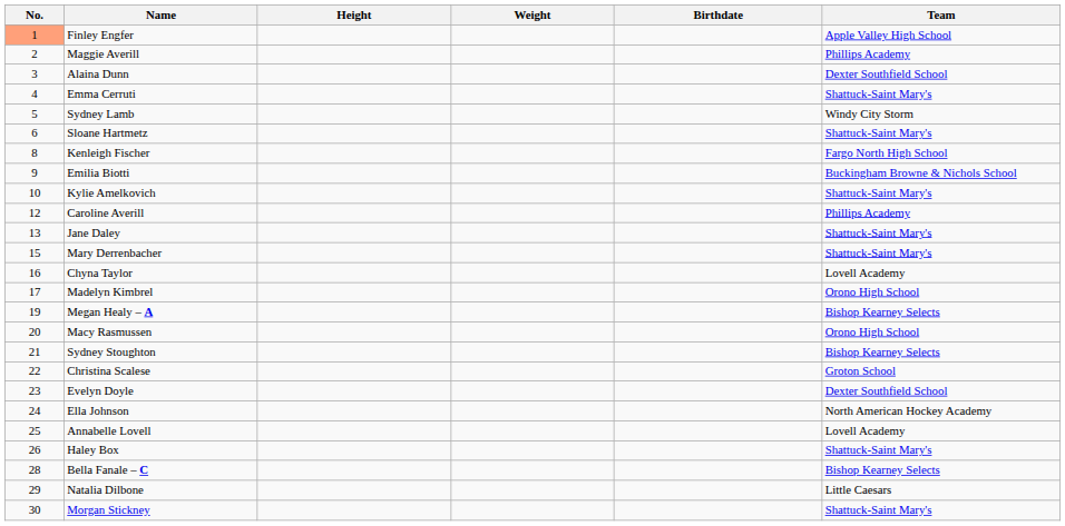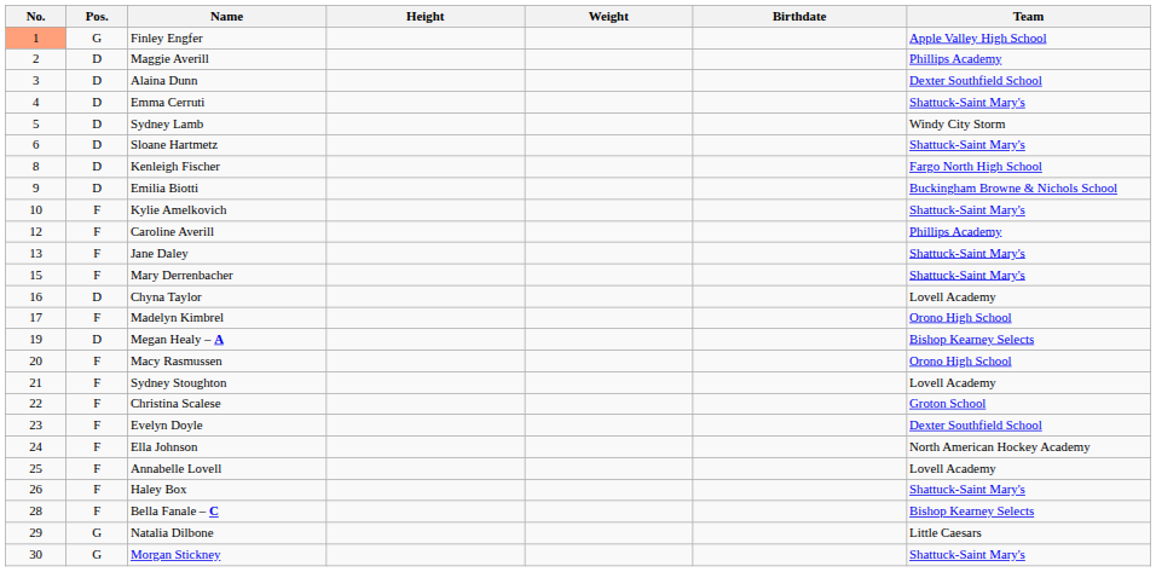+ column: Pos. | G | D | D | D | D | D | D | D | F | F | F | F | D | F | D | F | F | F | F | F | F | F | F | G | G
Sydney Stoughton | Team: Bishop Kearney Selects -> Lovell Academy
